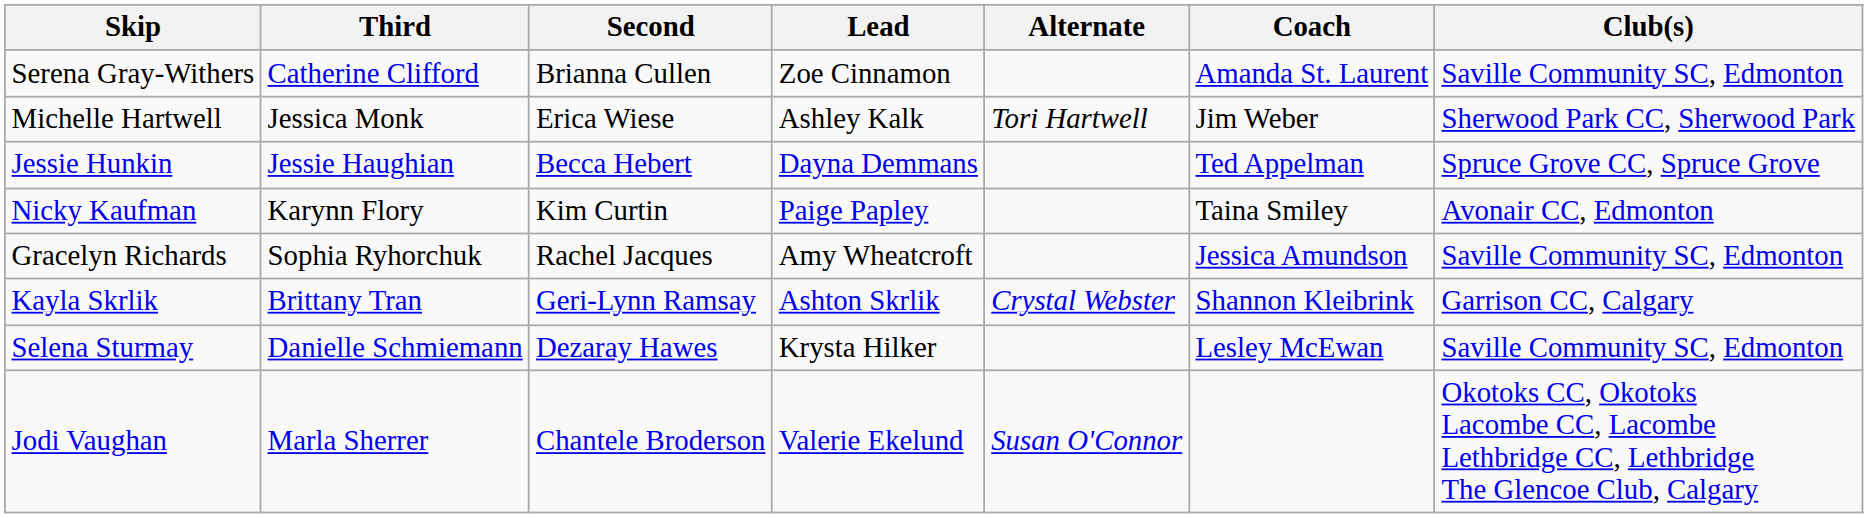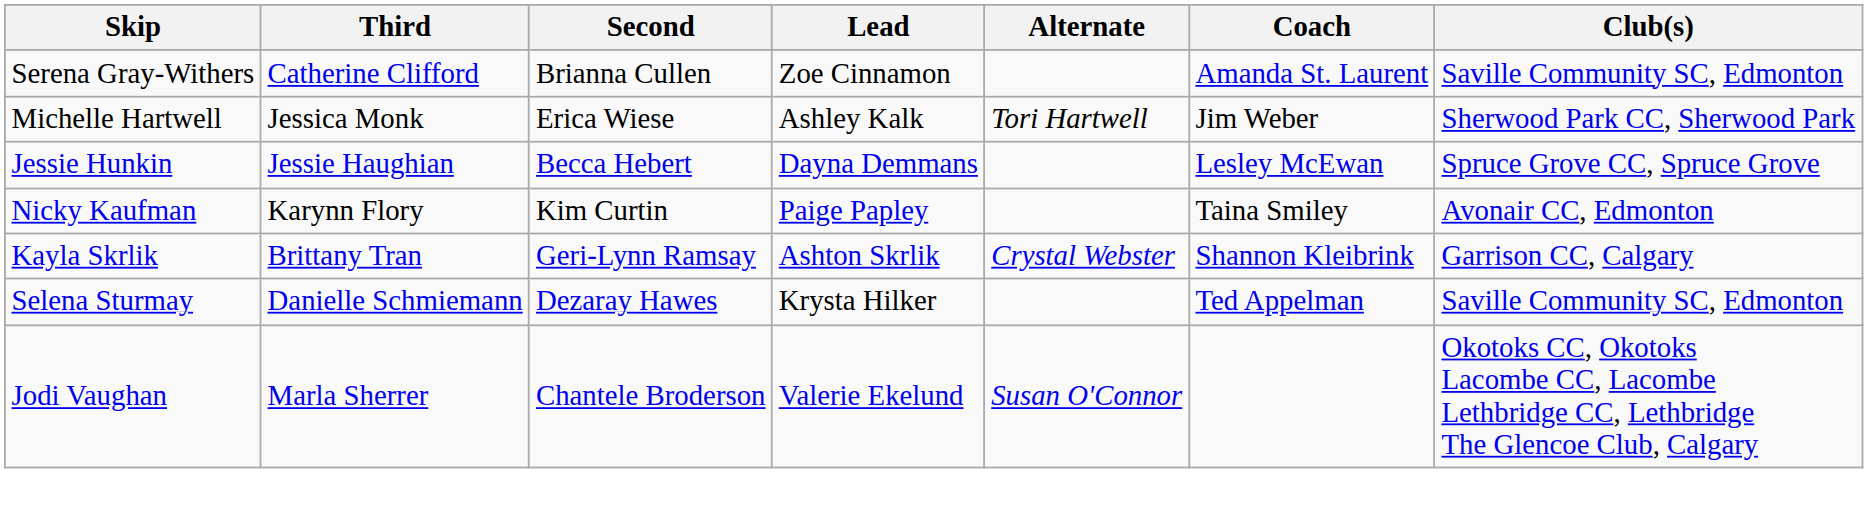Jessie Hunkin | Coach: Ted Appelman -> Lesley McEwan
- row: Gracelyn Richards | Sophia Ryhorchuk | Rachel Jacques | Amy Wheatcroft | Jessica Amundson | Saville Community SC, Edmonton
Selena Sturmay | Coach: Lesley McEwan -> Ted Appelman
